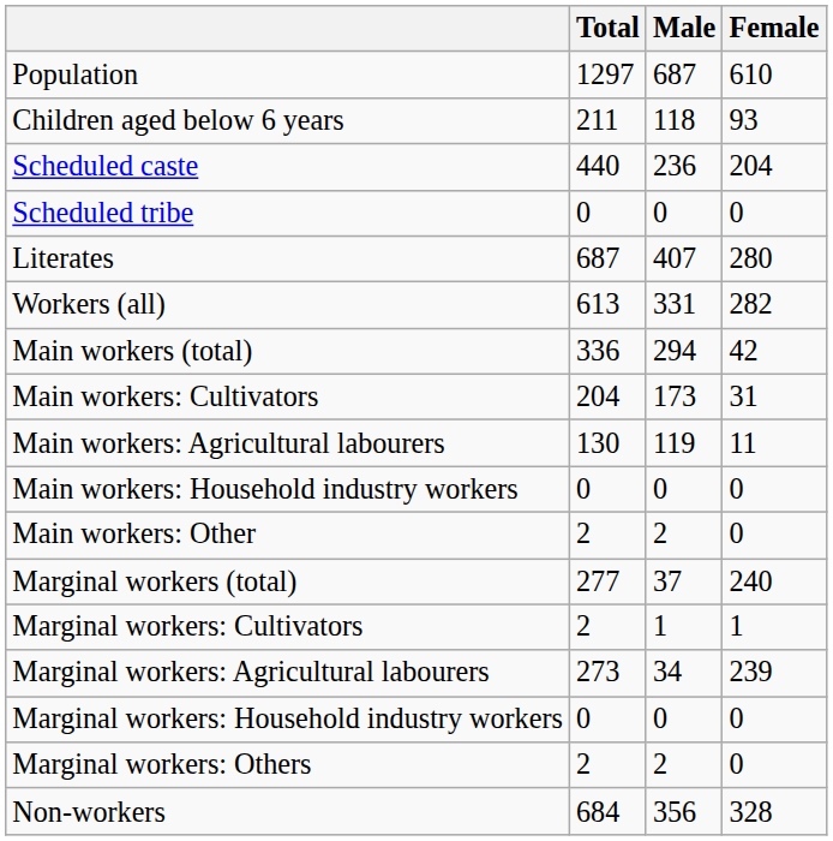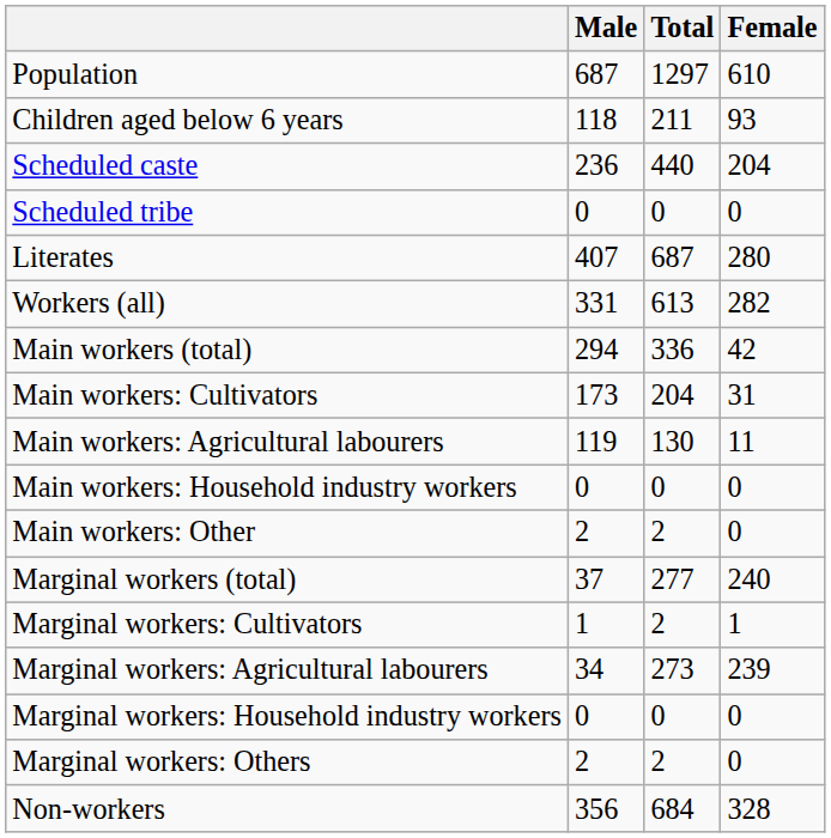columns swapped: Total <-> Male
